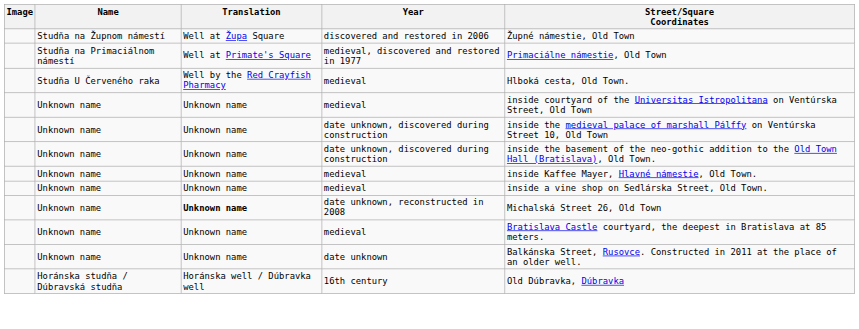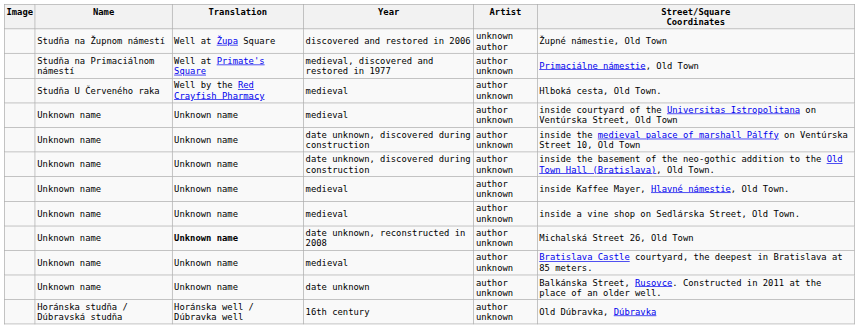+ column: Artist | unknown author | author unknown | author unknown | author unknown | author unknown | author unknown | author unknown | author unknown | author unknown | author unknown | author unknown | author unknown
